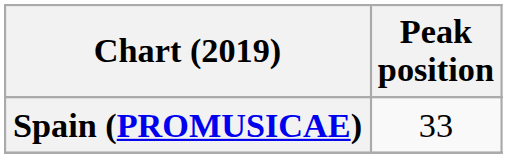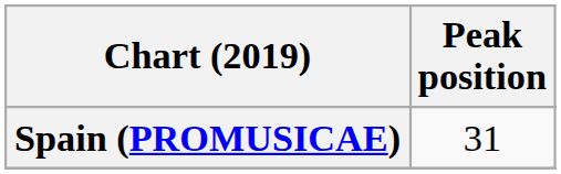Spain (PROMUSICAE) | Peak position: 33 -> 31
